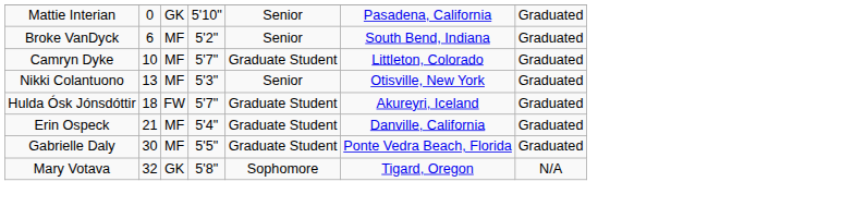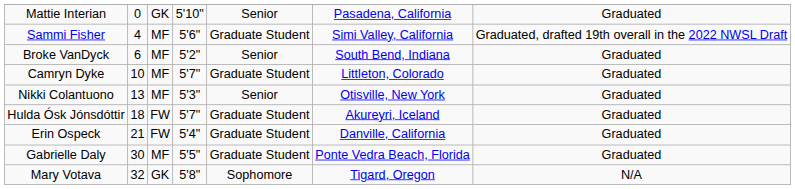+ row: Sammi Fisher | 4 | MF | 5'6" | Graduate Student | Simi Valley, California | Graduated, drafted 19th overall in the 2022 NWSL Draft
Erin Ospeck | column 3: MF -> FW
